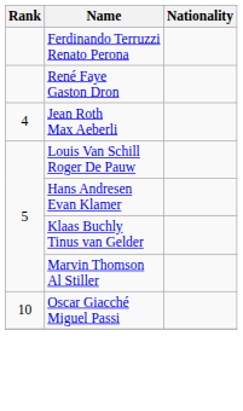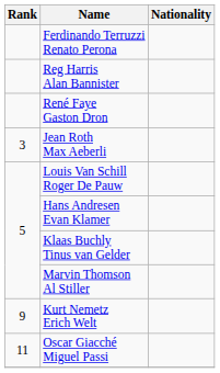+ row: Reg Harris Alan Bannister
Jean Roth Max Aeberli | Rank: 4 -> 3
+ row: 9 | Kurt Nemetz Erich Welt
Oscar Giacché Miguel Passi | Rank: 10 -> 11
